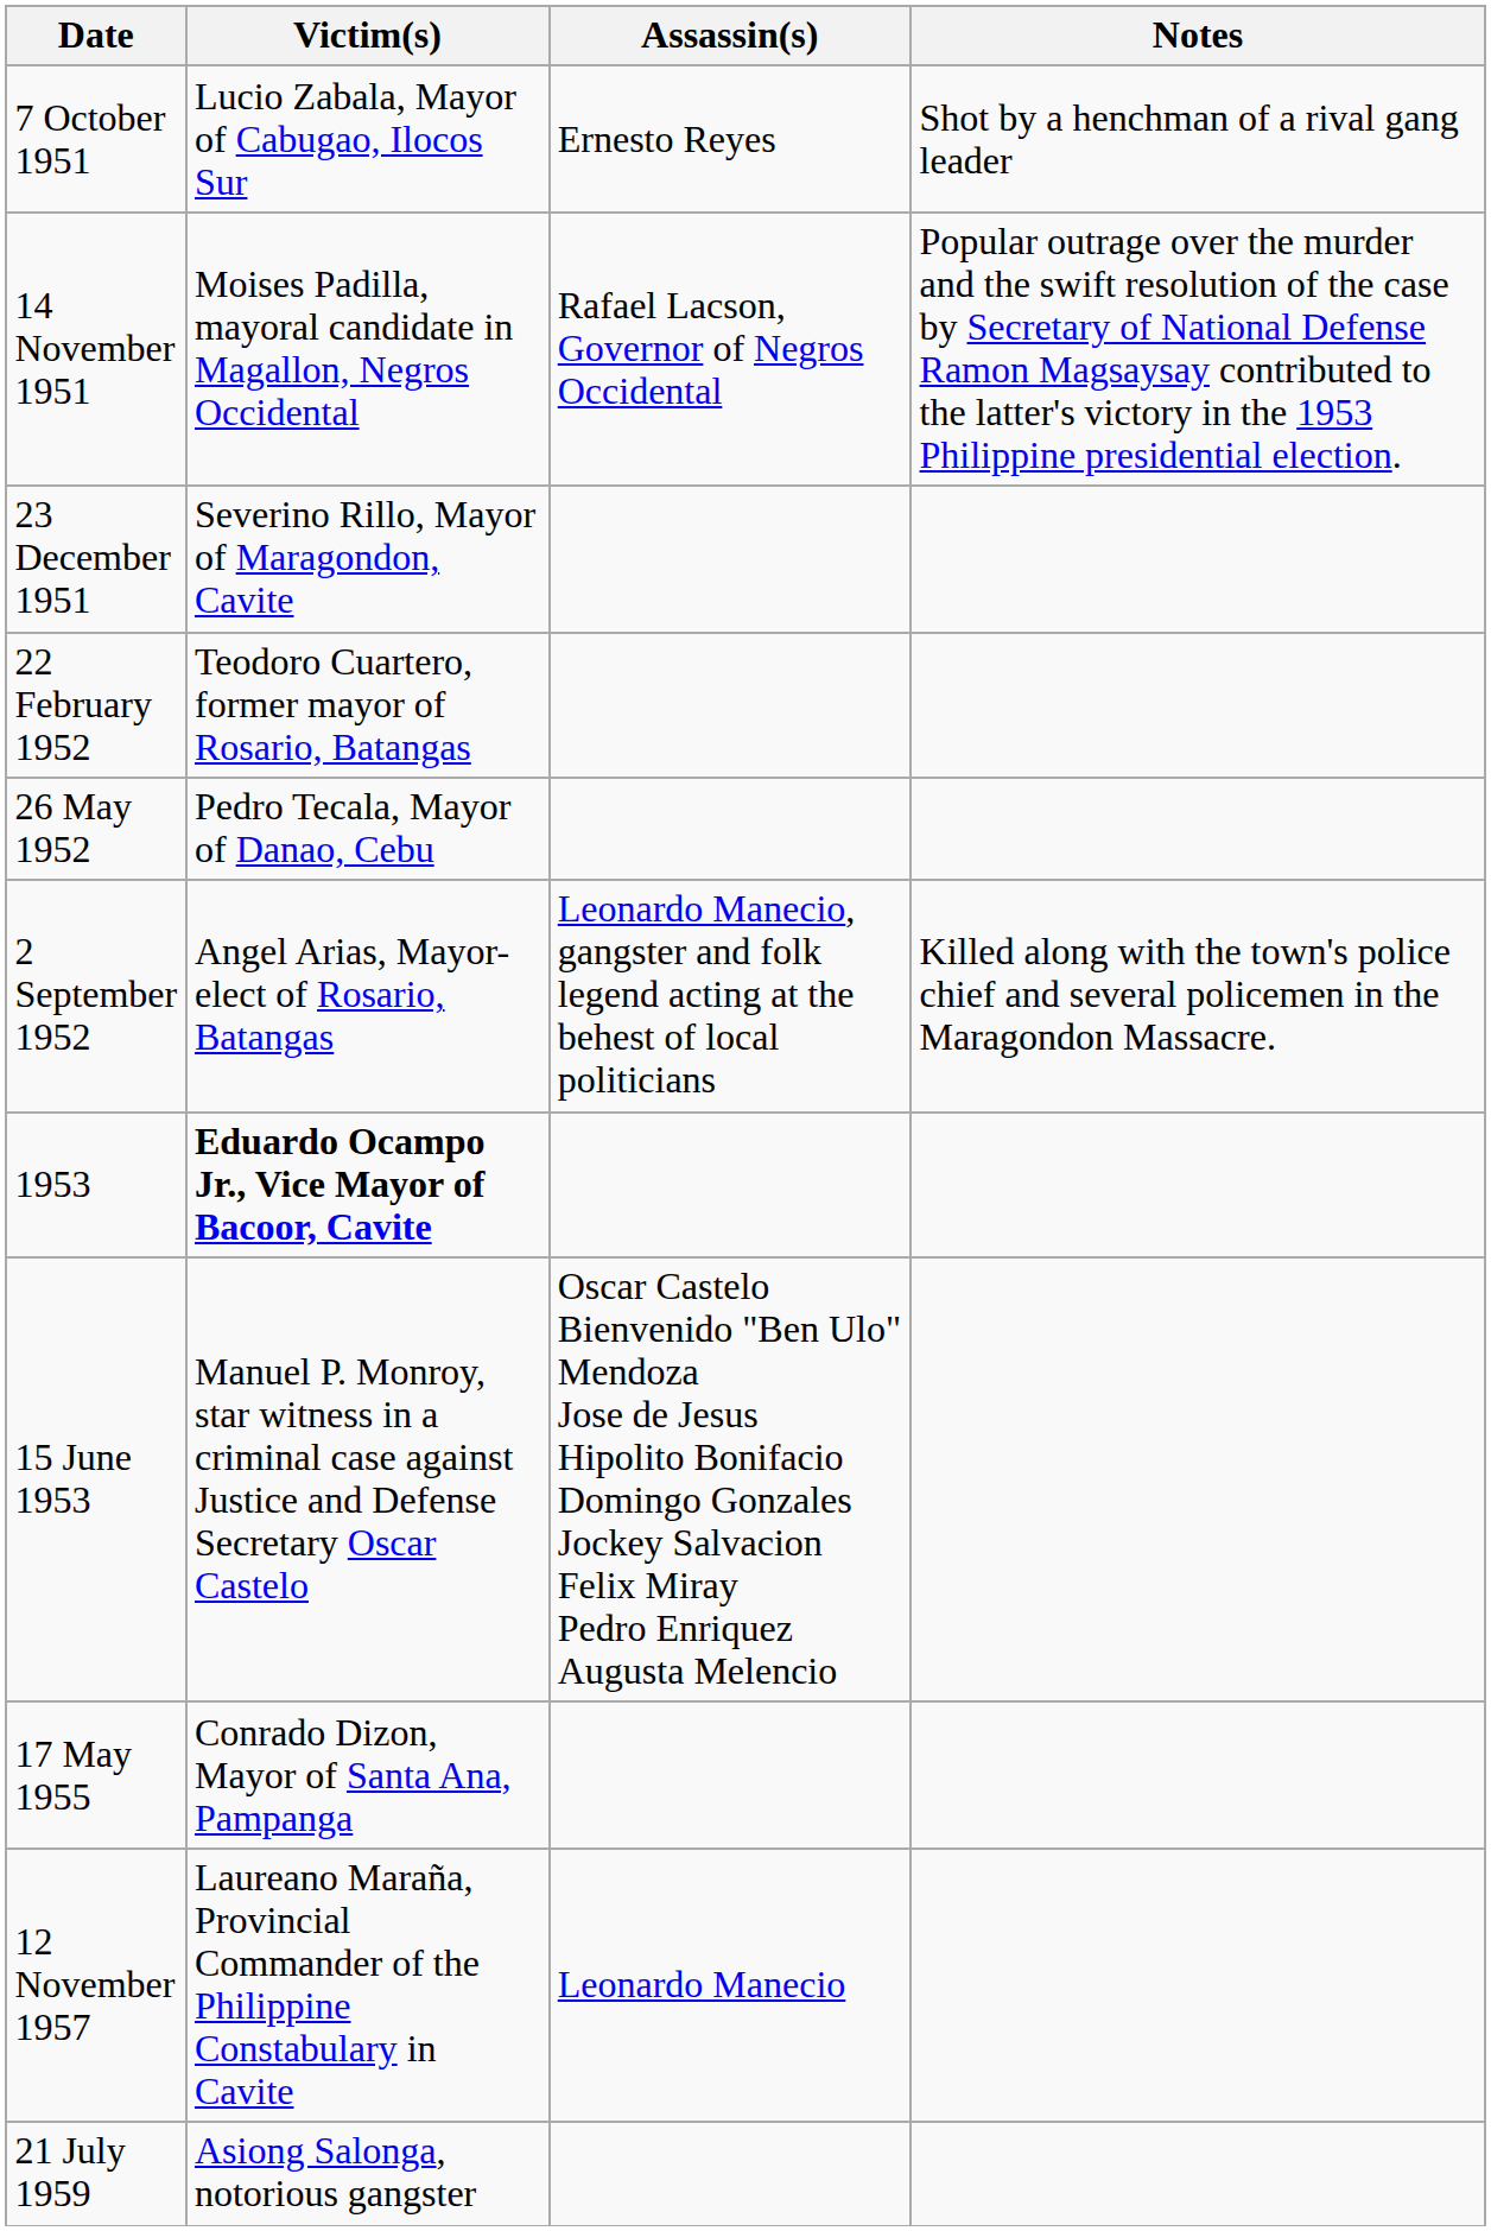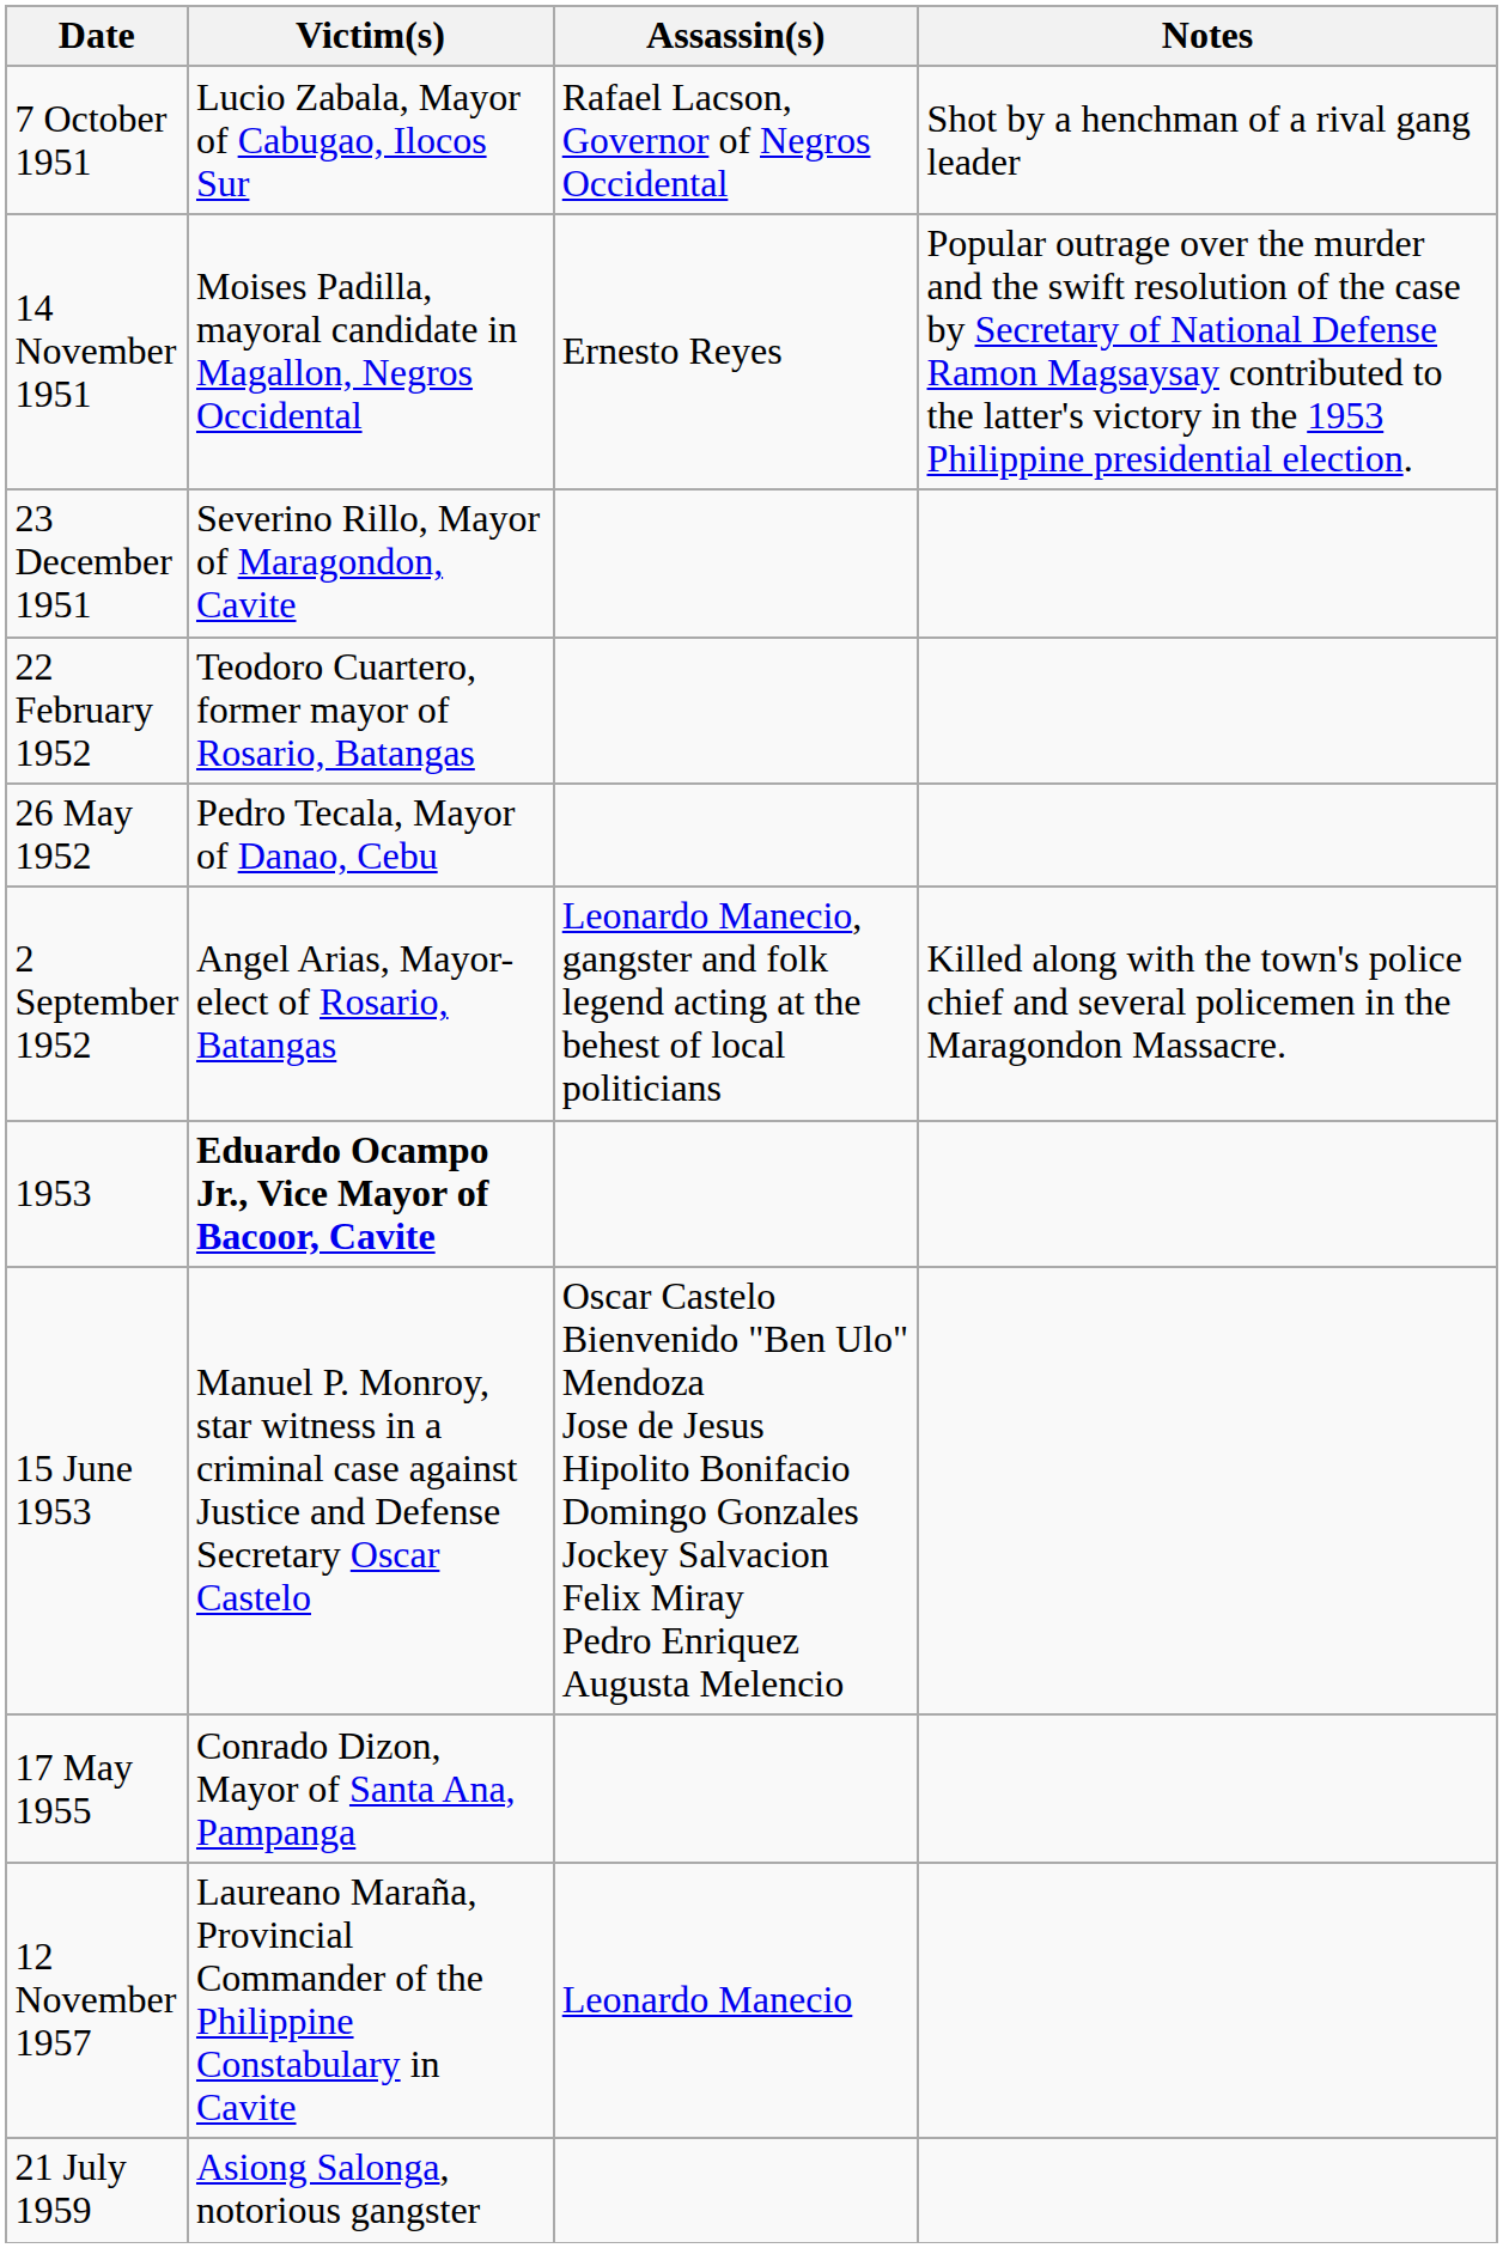7 October 1951 | Assassin(s): Ernesto Reyes -> Rafael Lacson, Governor of Negros Occidental
14 November 1951 | Assassin(s): Rafael Lacson, Governor of Negros Occidental -> Ernesto Reyes
